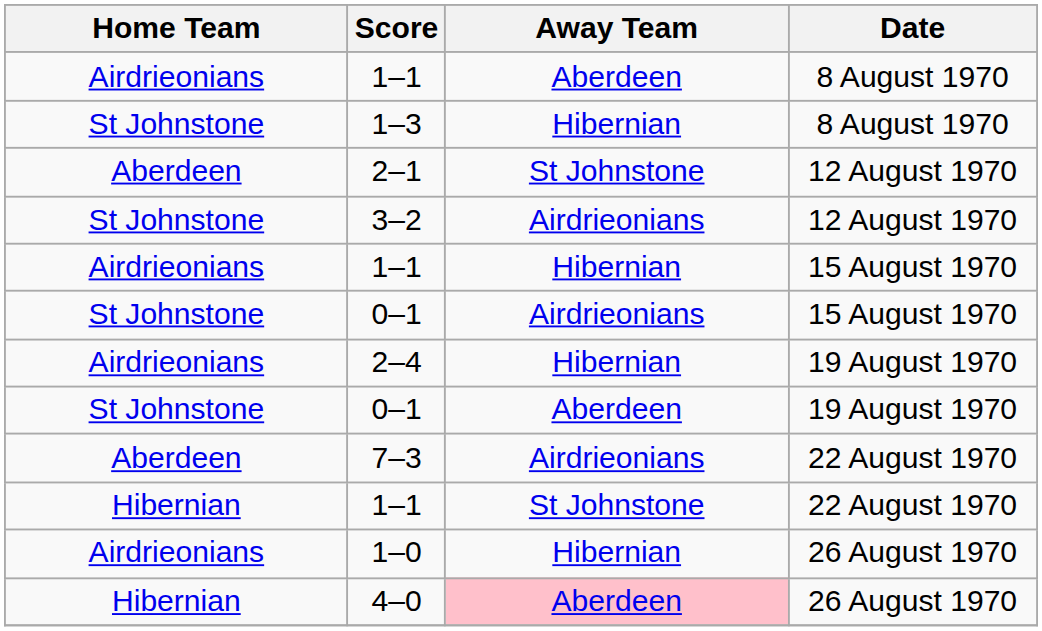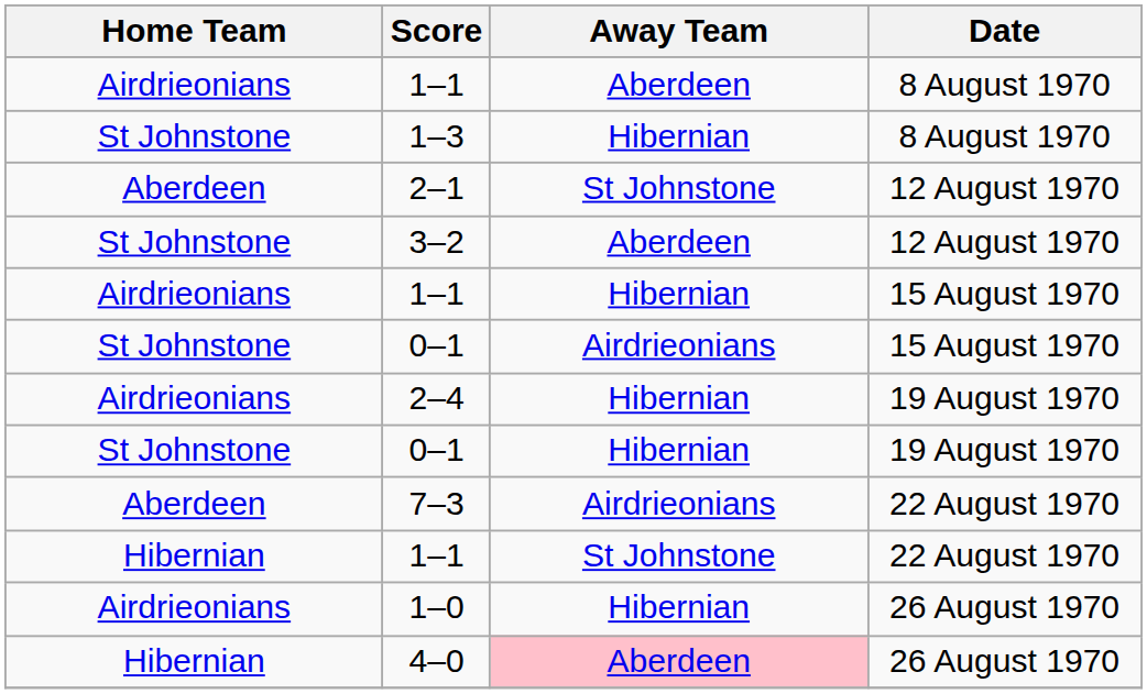3–2 | Away Team: Airdrieonians -> Aberdeen
0–1 / 19 August 1970 | Away Team: Aberdeen -> Hibernian
